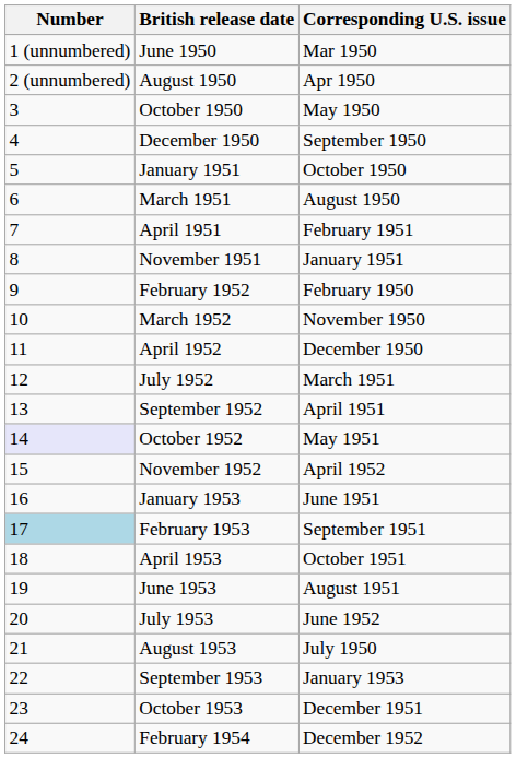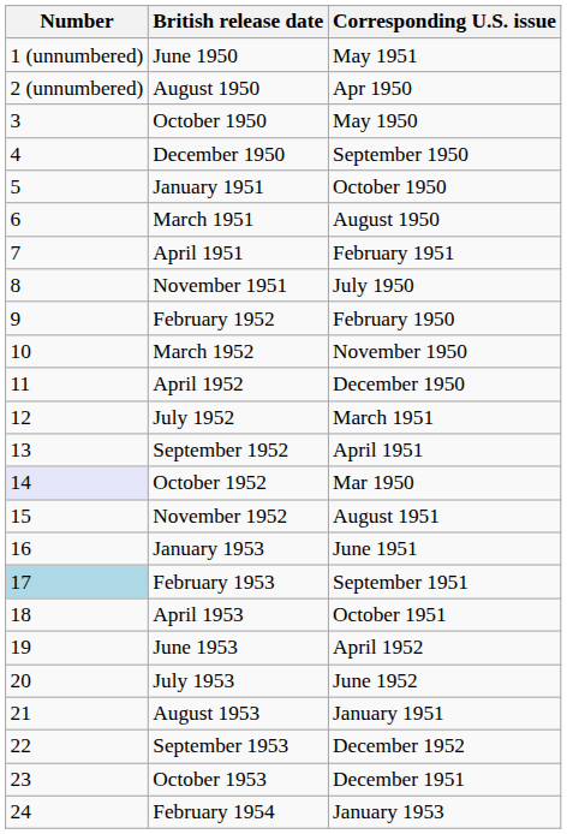June 1950 | Corresponding U.S. issue: Mar 1950 -> May 1951
November 1951 | Corresponding U.S. issue: January 1951 -> July 1950
October 1952 | Corresponding U.S. issue: May 1951 -> Mar 1950
November 1952 | Corresponding U.S. issue: April 1952 -> August 1951
June 1953 | Corresponding U.S. issue: August 1951 -> April 1952
August 1953 | Corresponding U.S. issue: July 1950 -> January 1951
September 1953 | Corresponding U.S. issue: January 1953 -> December 1952
February 1954 | Corresponding U.S. issue: December 1952 -> January 1953
